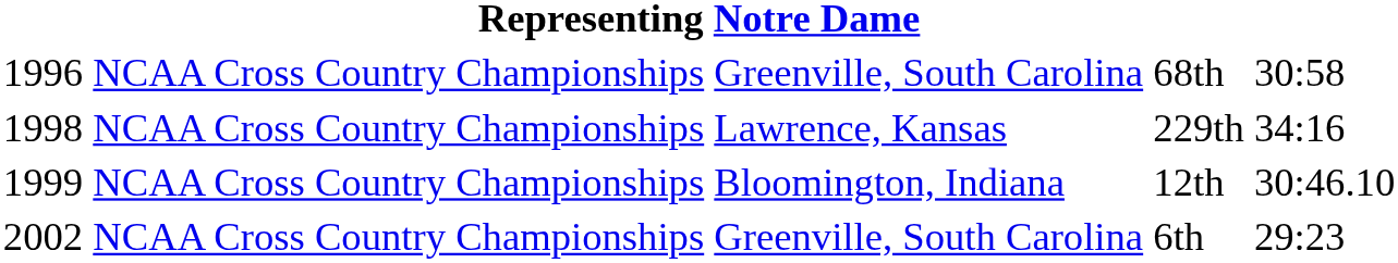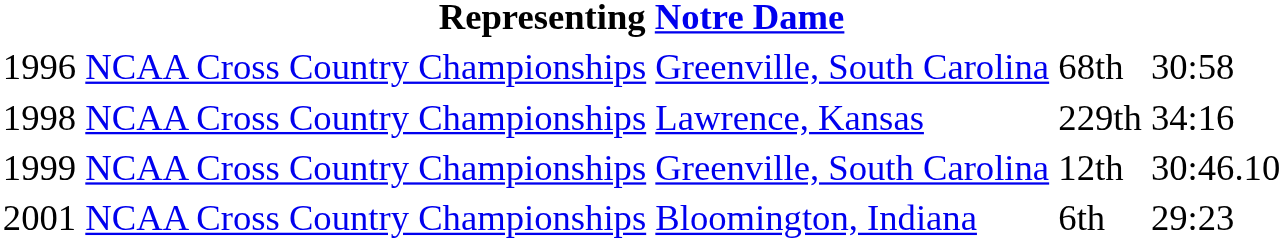12th | column 3: Bloomington, Indiana -> Greenville, South Carolina
6th | column 1: 2002 -> 2001
6th | column 3: Greenville, South Carolina -> Bloomington, Indiana
